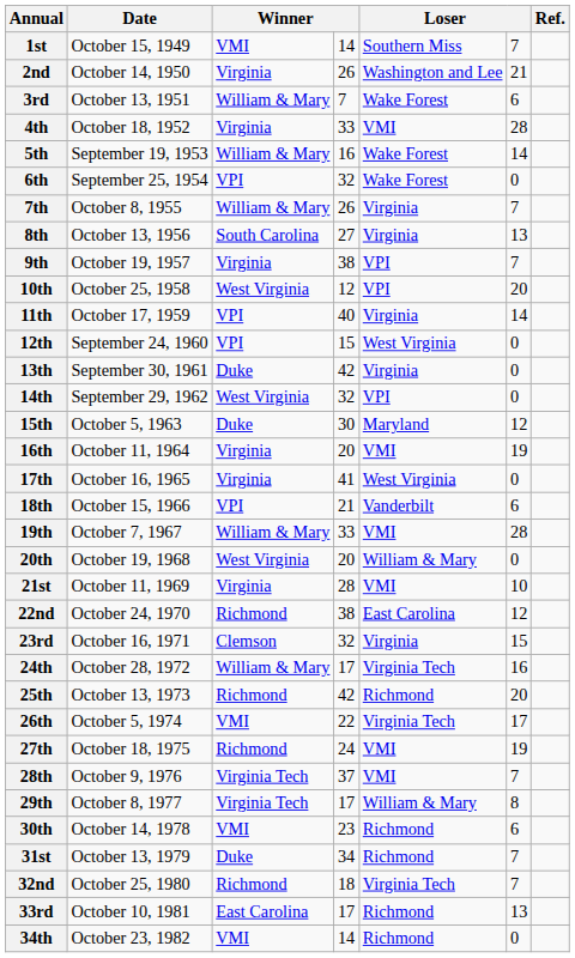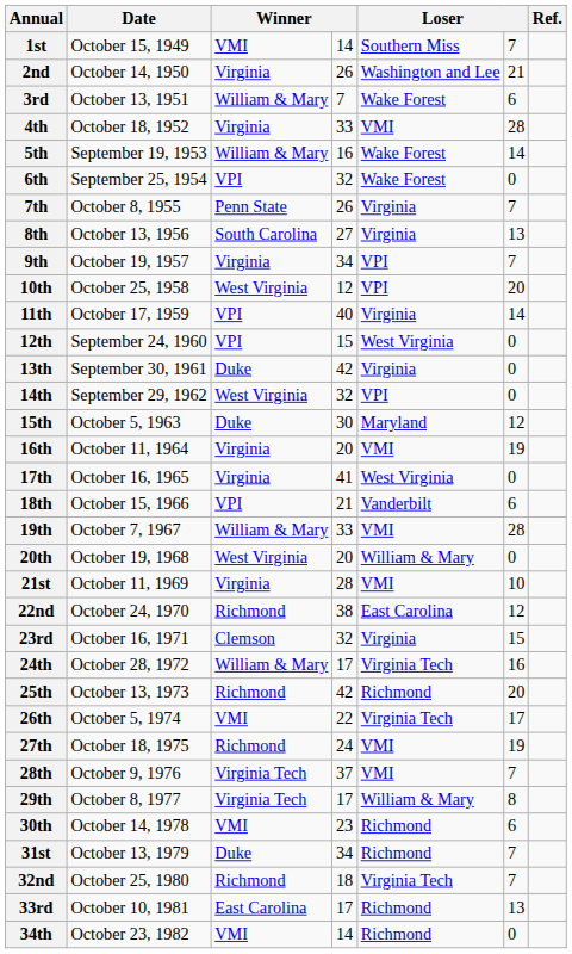7th | column 3: William & Mary -> Penn State
9th | column 4: 38 -> 34
